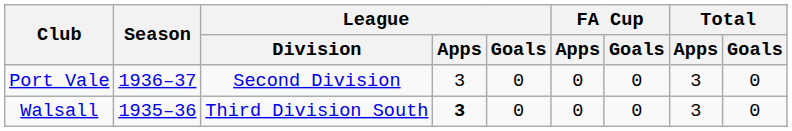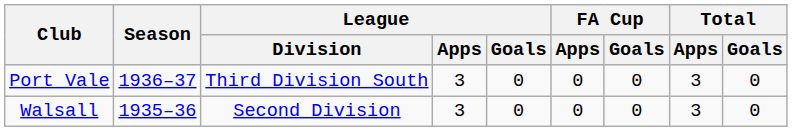Port Vale | League / Division: Second Division -> Third Division South
Walsall | League / Division: Third Division South -> Second Division
Walsall | League / Apps: bold -> normal
